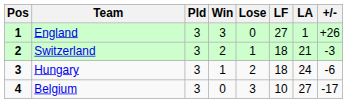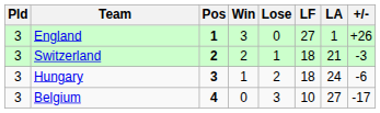columns swapped: Pos <-> Pld
